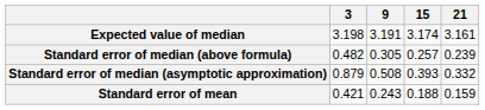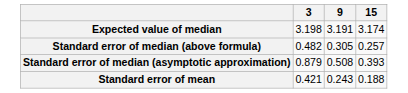- column: 21 | 3.161 | 0.239 | 0.332 | 0.159
